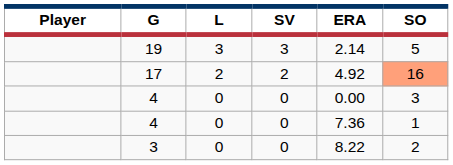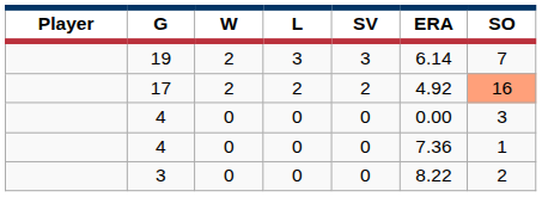+ column: W | 2 | 2 | 0 | 0 | 0
19 | ERA: 2.14 -> 6.14
19 | SO: 5 -> 7
